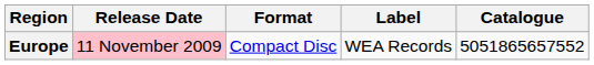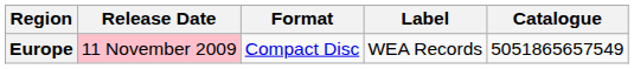Europe | Catalogue: 5051865657552 -> 5051865657549
